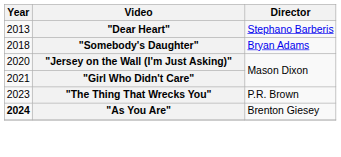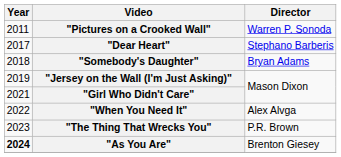+ row: 2011 | "Pictures on a Crooked Wall" | Warren P. Sonoda
"Dear Heart" | Year: 2013 -> 2017
"Jersey on the Wall (I'm Just Asking)" | Year: 2020 -> 2019
+ row: 2022 | "When You Need It" | Alex Alvga
